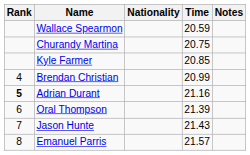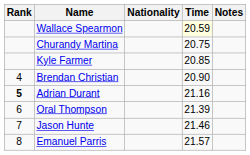Wallace Spearmon | Time: no background -> lightyellow background
Brendan Christian | Time: 20.99 -> 20.90
Jason Hunte | Time: 21.43 -> 21.46
